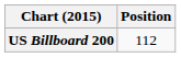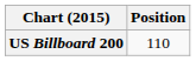US Billboard 200 | Position: 112 -> 110
